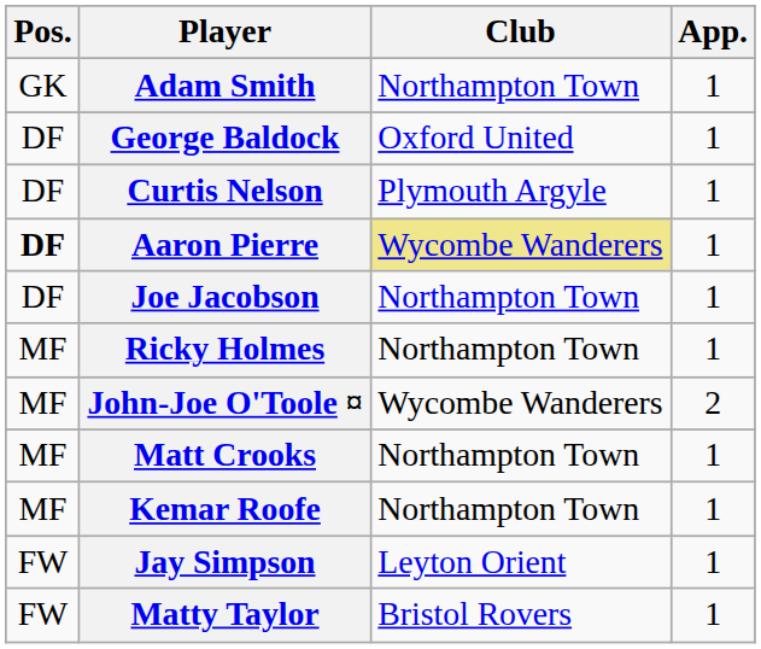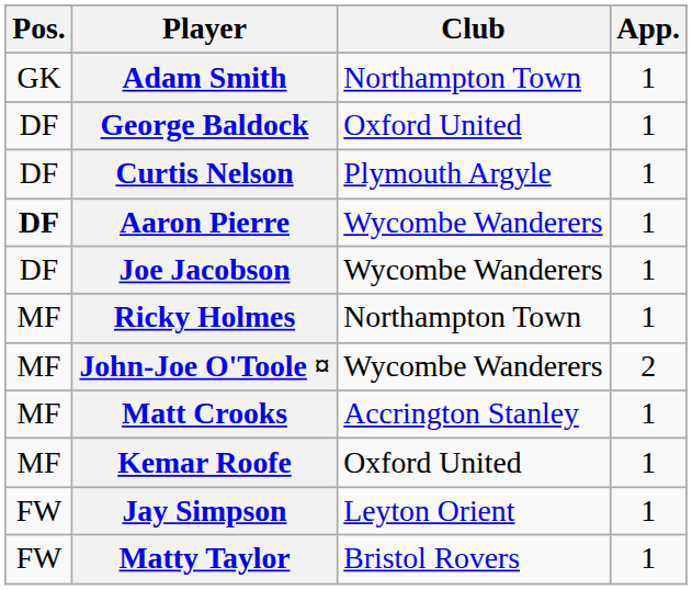Aaron Pierre | Club: khaki background -> no background
Joe Jacobson | Club: Northampton Town -> Wycombe Wanderers
Matt Crooks | Club: Northampton Town -> Accrington Stanley
Kemar Roofe | Club: Northampton Town -> Oxford United
